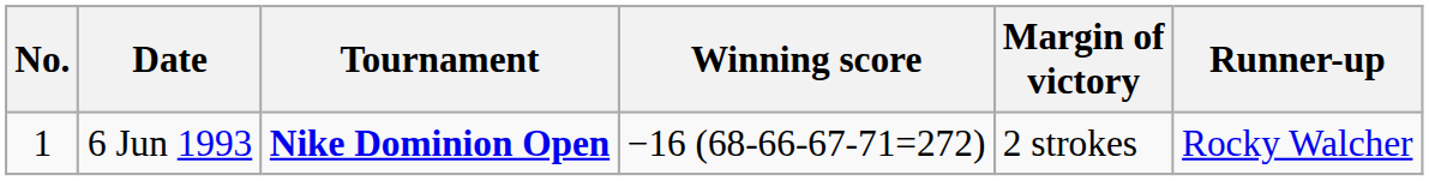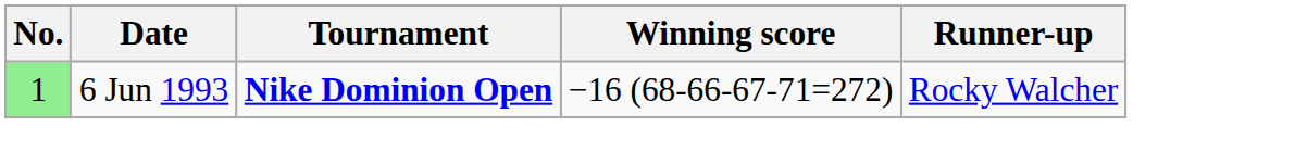- column: Margin of victory | 2 strokes
6 Jun 1993 | No.: no background -> lightgreen background
